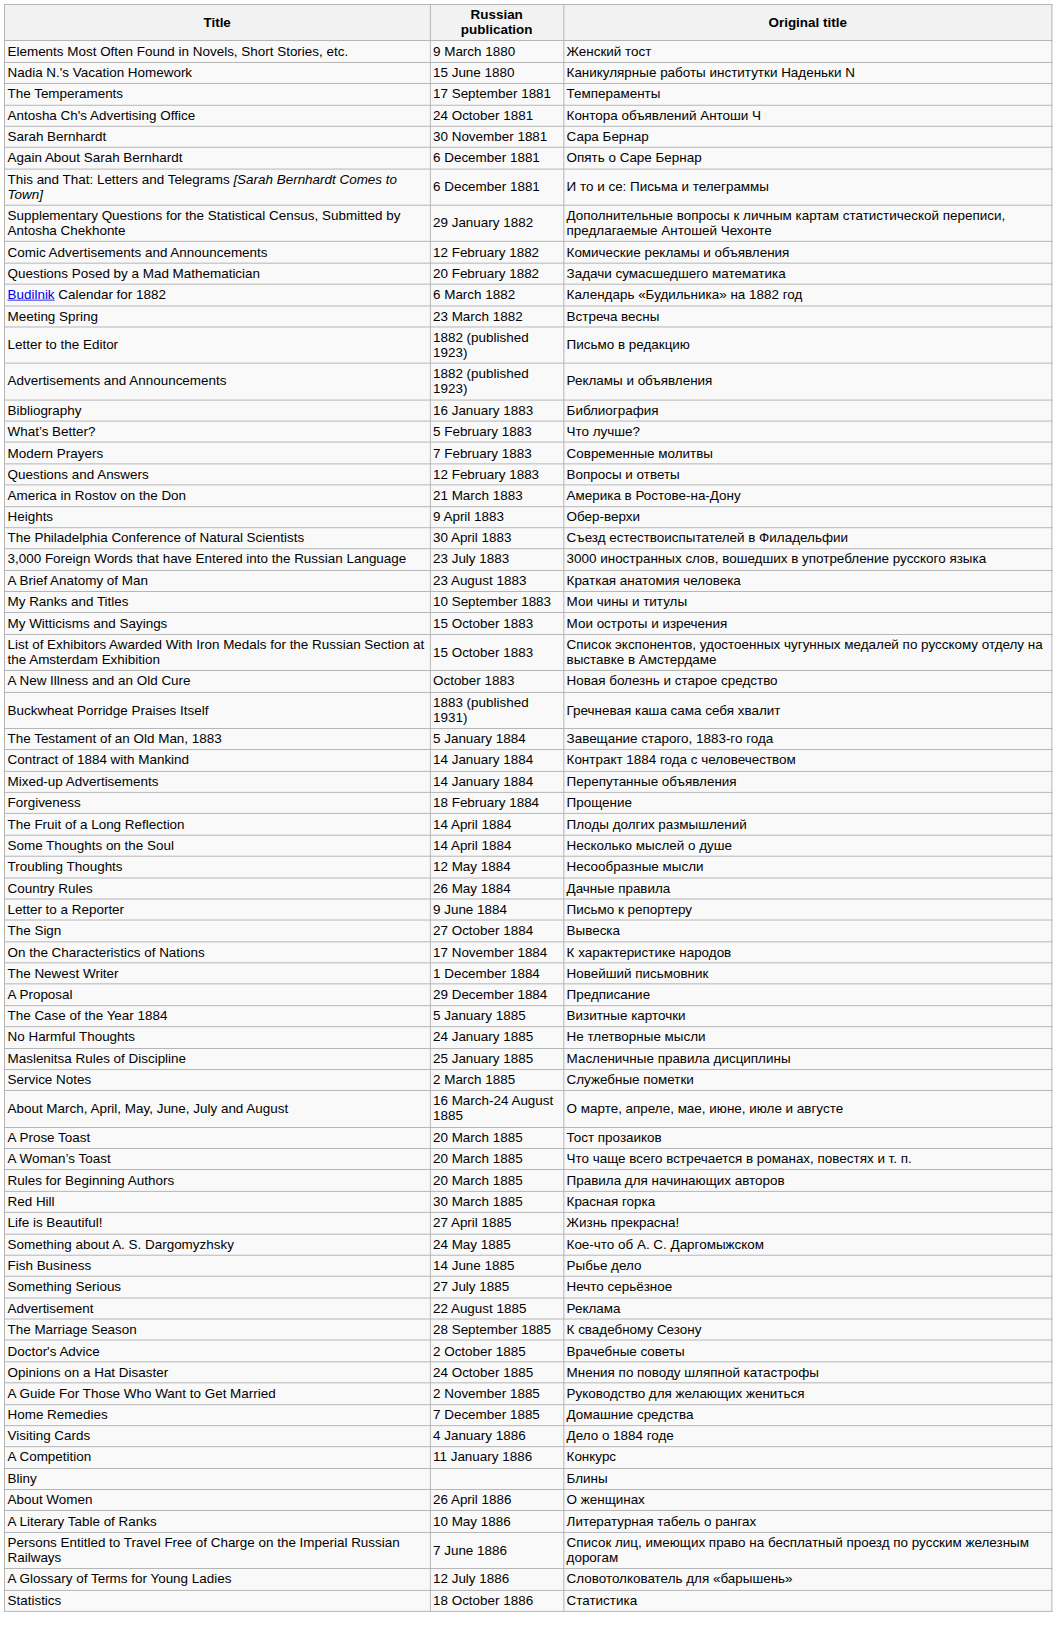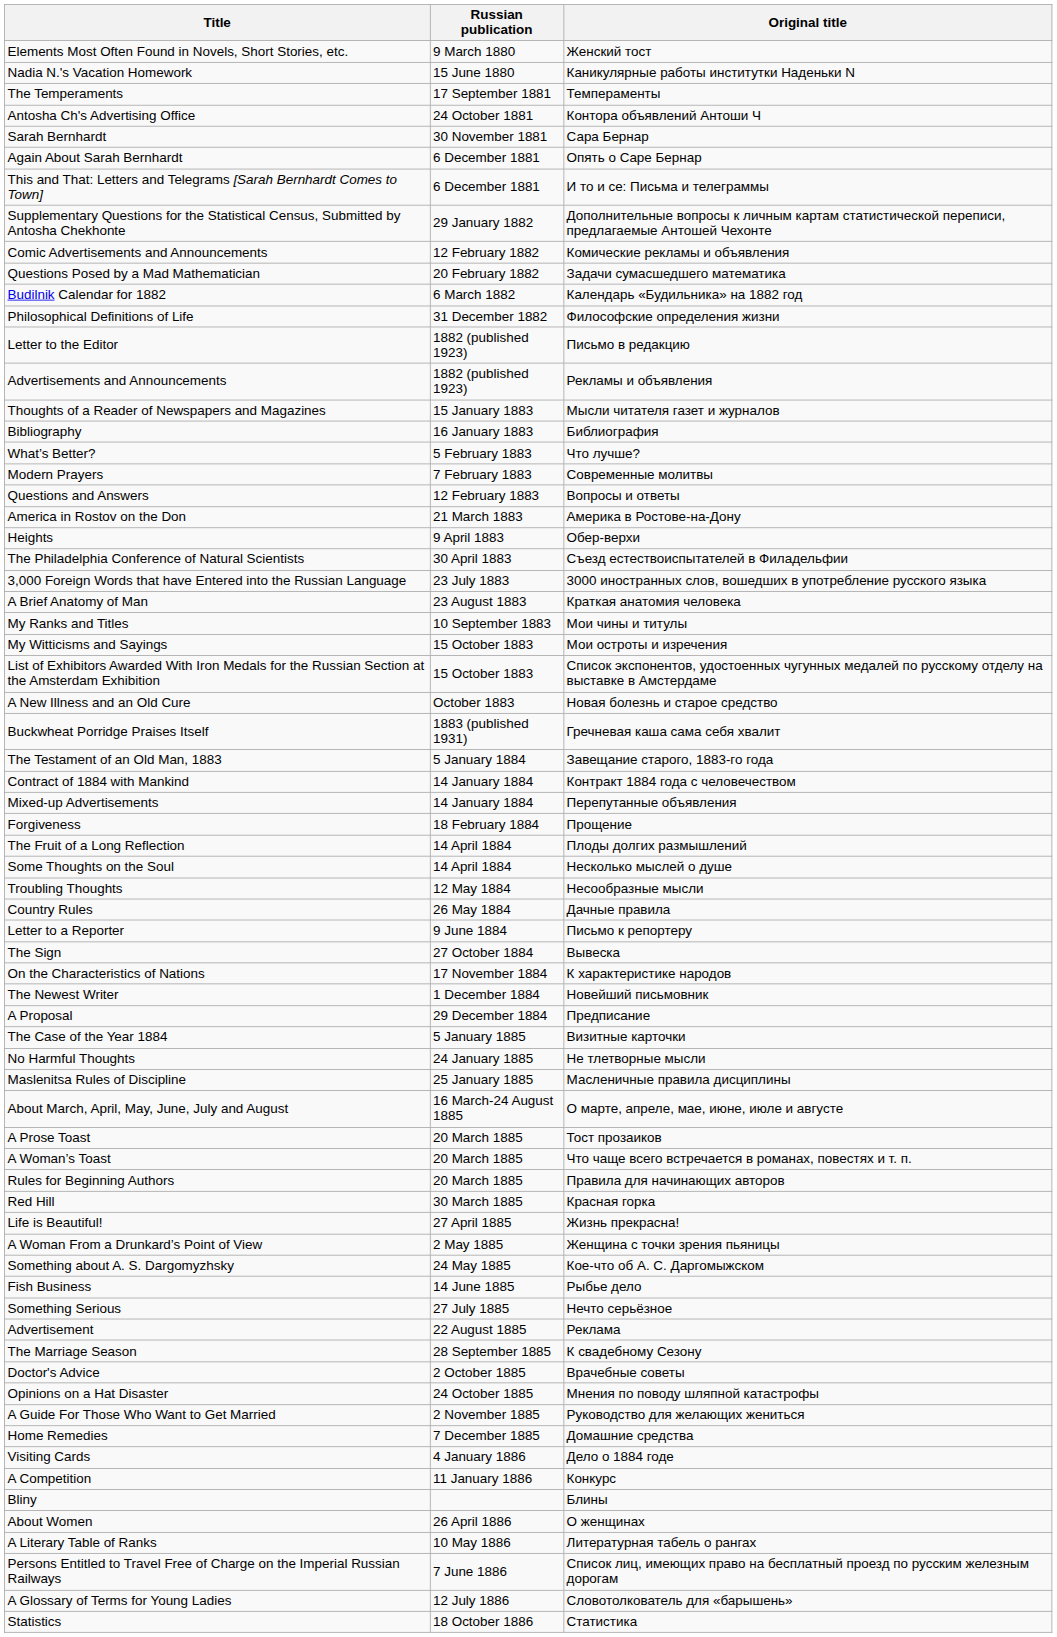- row: Meeting Spring | 23 March 1882 | Встреча весны
+ row: Philosophical Definitions of Life | 31 December 1882 | Философские определения жизни
+ row: Thoughts of a Reader of Newspapers and Magazines | 15 January 1883 | Мысли читателя газет и журналов
- row: Service Notes | 2 March 1885 | Служебные пометки
+ row: A Woman From a Drunkard’s Point of View | 2 May 1885 | Женщина с точки зрения пьяницы
